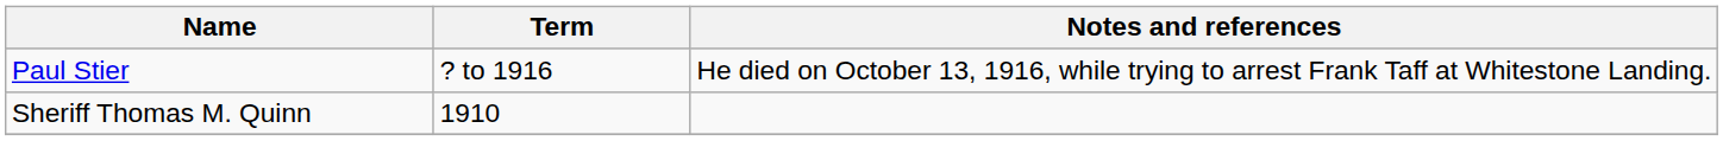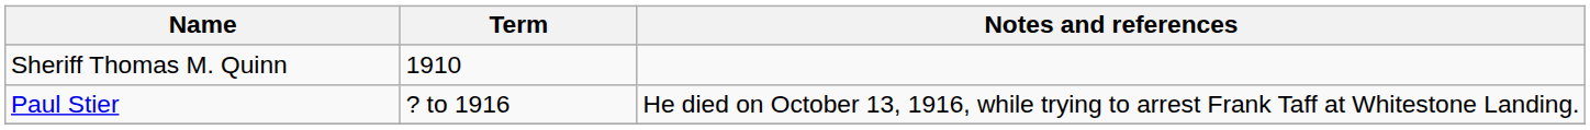rows swapped: Sheriff Thomas M. Quinn <-> Paul Stier
